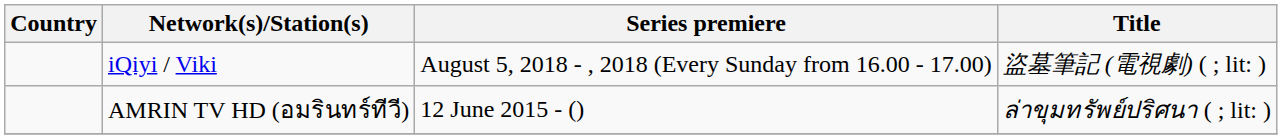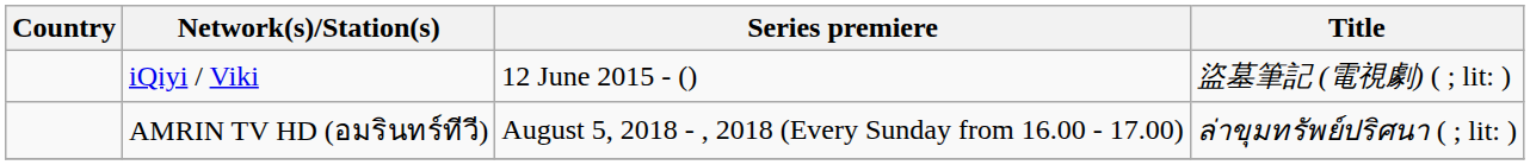iQiyi / Viki | Series premiere: August 5, 2018 - , 2018 (Every Sunday from 16.00 - 17.00) -> 12 June 2015 - ()
AMRIN TV HD (อมรินทร์ทีวี) | Series premiere: 12 June 2015 - () -> August 5, 2018 - , 2018 (Every Sunday from 16.00 - 17.00)
